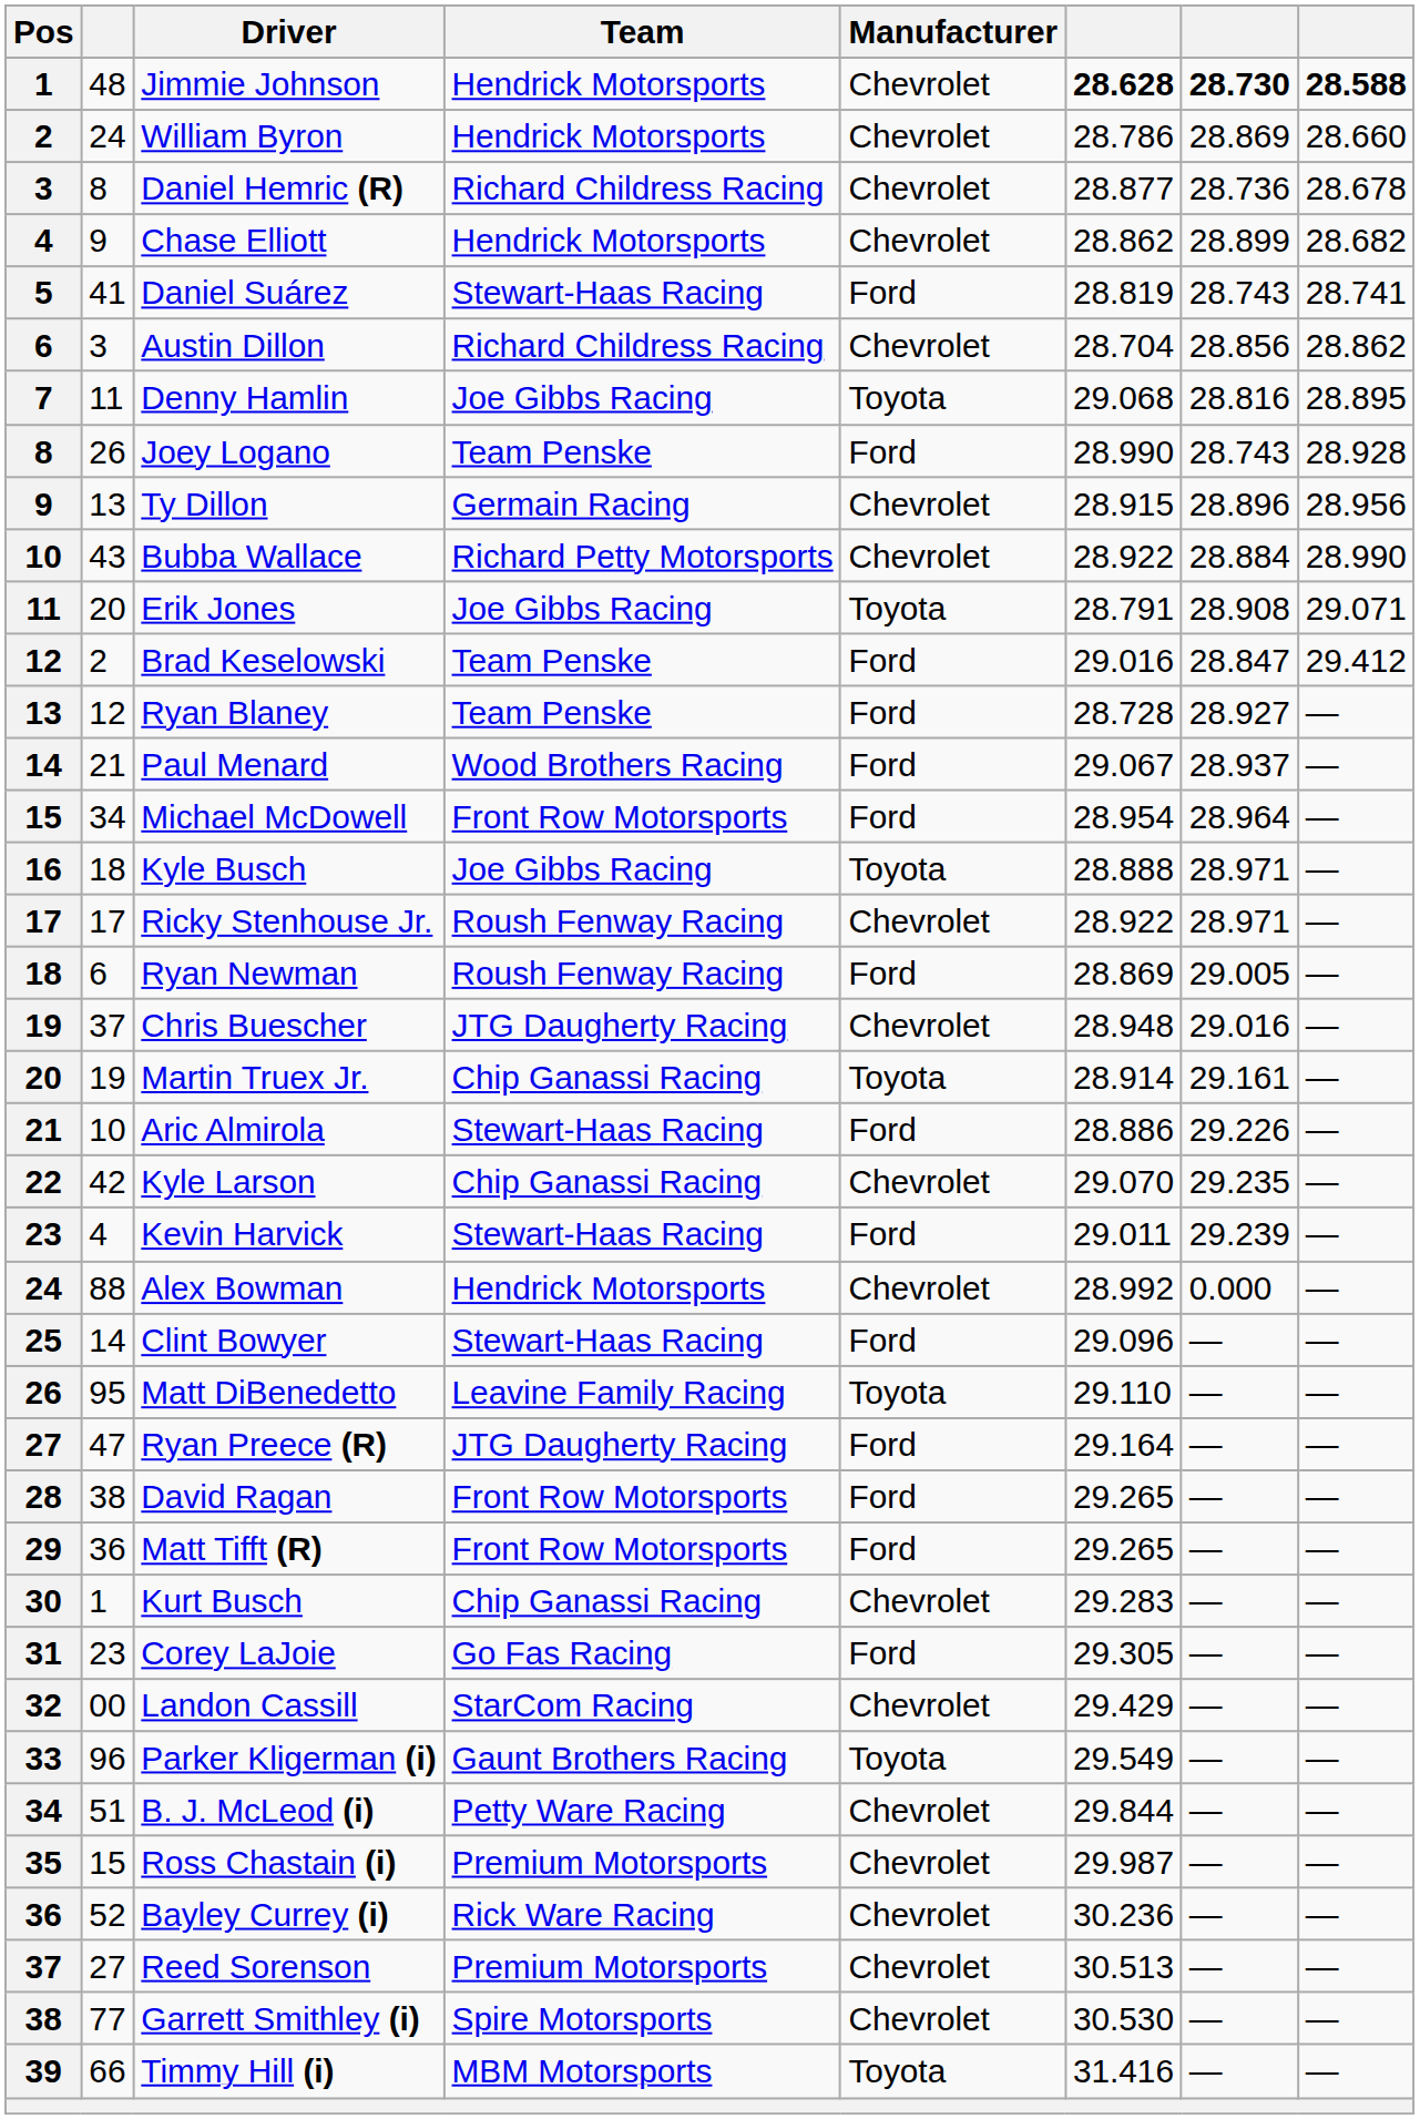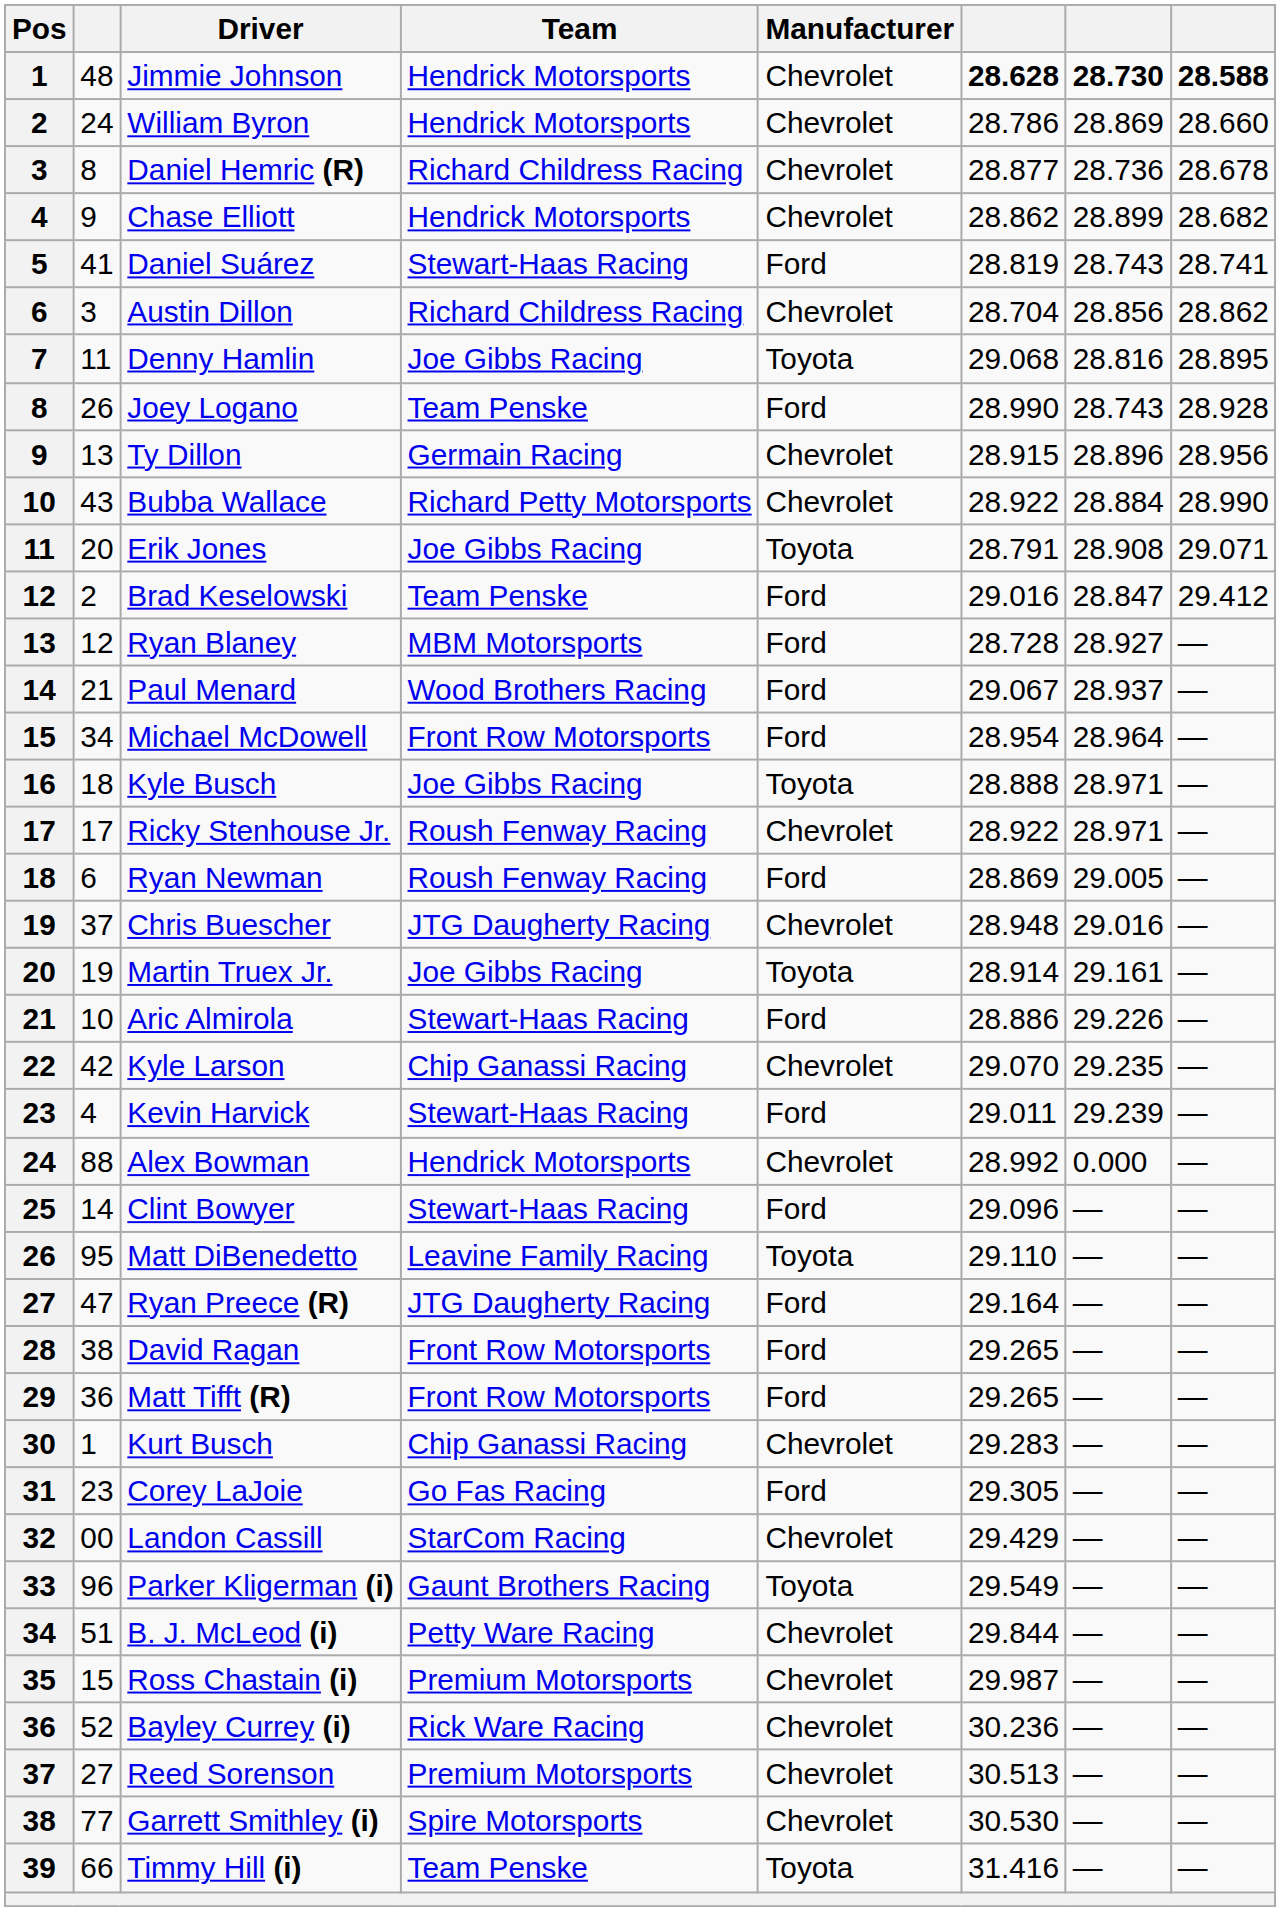Ryan Blaney | Team: Team Penske -> MBM Motorsports
Martin Truex Jr. | Team: Chip Ganassi Racing -> Joe Gibbs Racing
Timmy Hill (i) | Team: MBM Motorsports -> Team Penske
